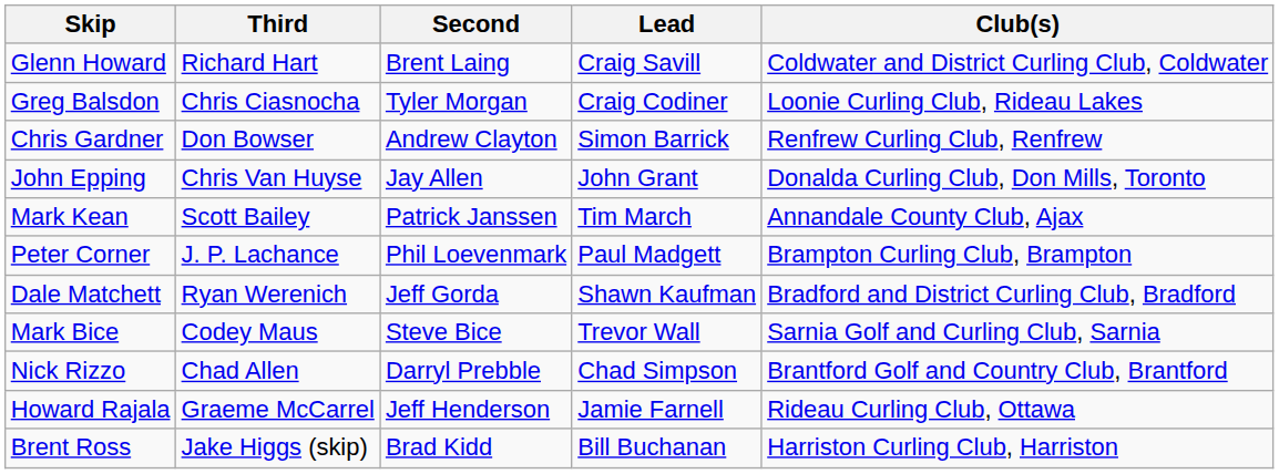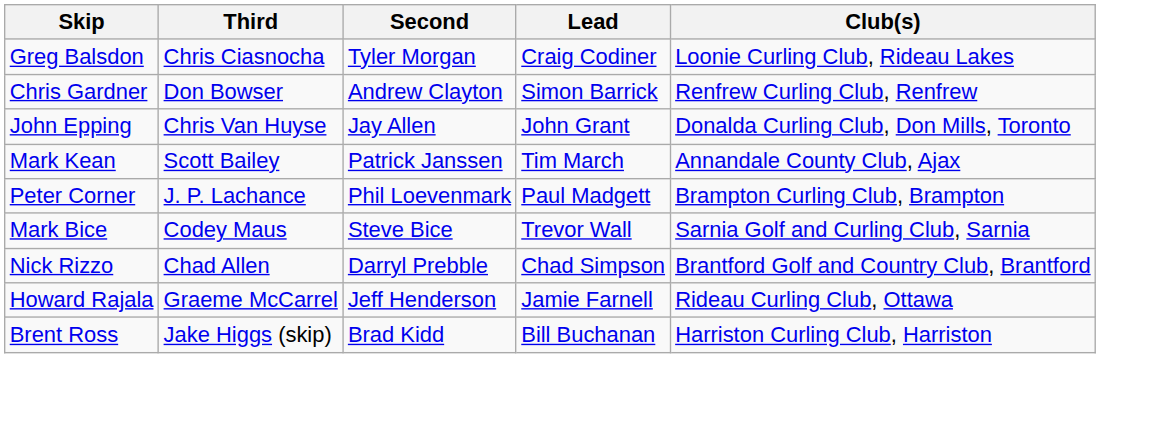- row: Glenn Howard | Richard Hart | Brent Laing | Craig Savill | Coldwater and District Curling Club, Coldwater
- row: Dale Matchett | Ryan Werenich | Jeff Gorda | Shawn Kaufman | Bradford and District Curling Club, Bradford
